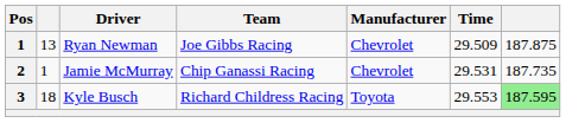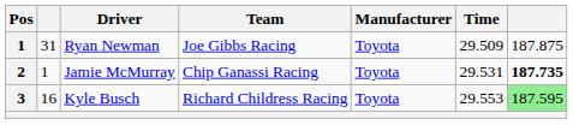Ryan Newman | column 2: 13 -> 31
Ryan Newman | Manufacturer: Chevrolet -> Toyota
Jamie McMurray | Manufacturer: Chevrolet -> Toyota
Jamie McMurray | column 7: normal -> bold
Kyle Busch | column 2: 18 -> 16
